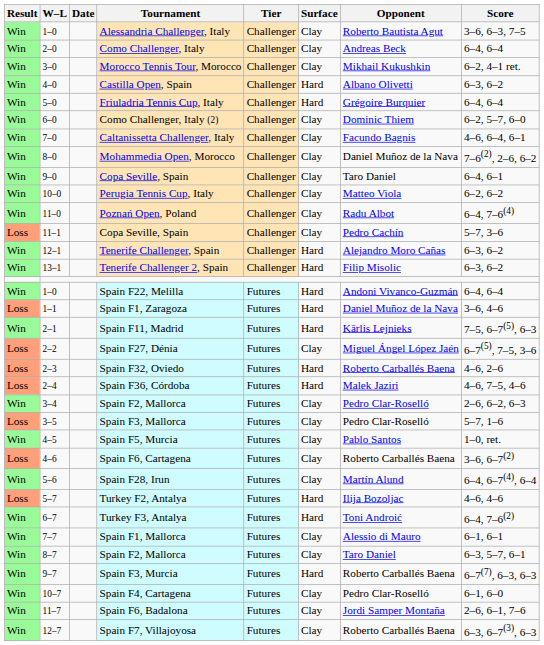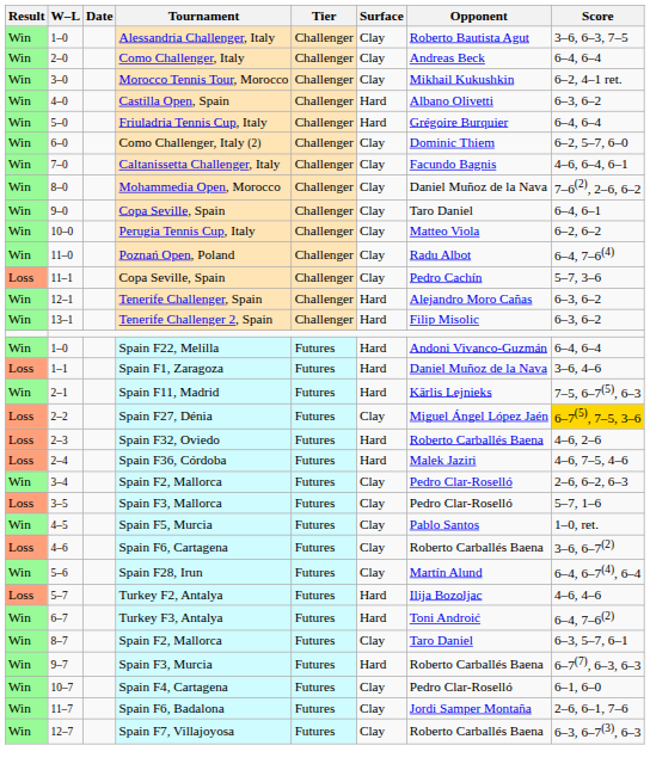Spain F27, Dénia | Score: no background -> gold background
- row: Win | 7–7 | Spain F1, Mallorca | Futures | Clay | Alessio di Mauro | 6–1, 6–1
